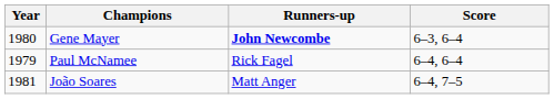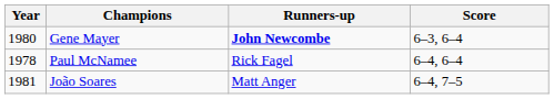Paul McNamee | Year: 1979 -> 1978
